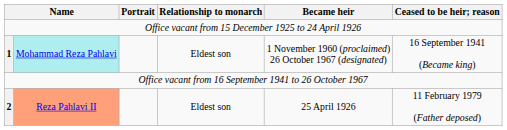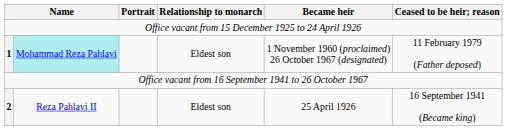1 | Ceased to be heir; reason: 16 September 1941 (Became king) -> 11 February 1979 (Father deposed)
2 | column 2: lightsalmon background -> no background
2 | Ceased to be heir; reason: 11 February 1979 (Father deposed) -> 16 September 1941 (Became king)
